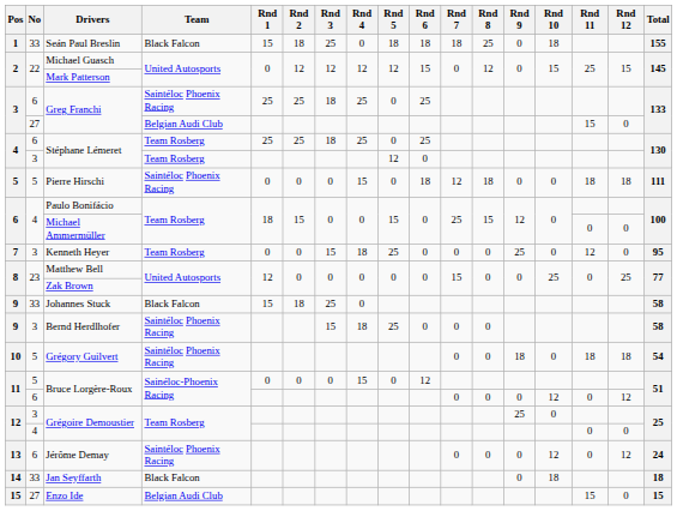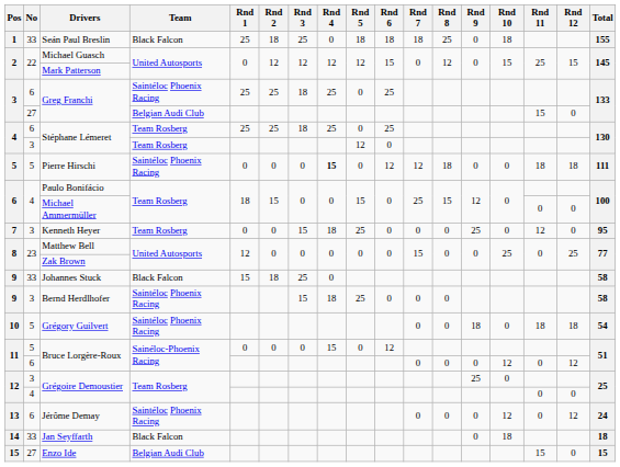Seán Paul Breslin | Rnd 1: 15 -> 25
Pierre Hirschi | Rnd 4: normal -> bold
Pierre Hirschi | Rnd 6: 18 -> 12
